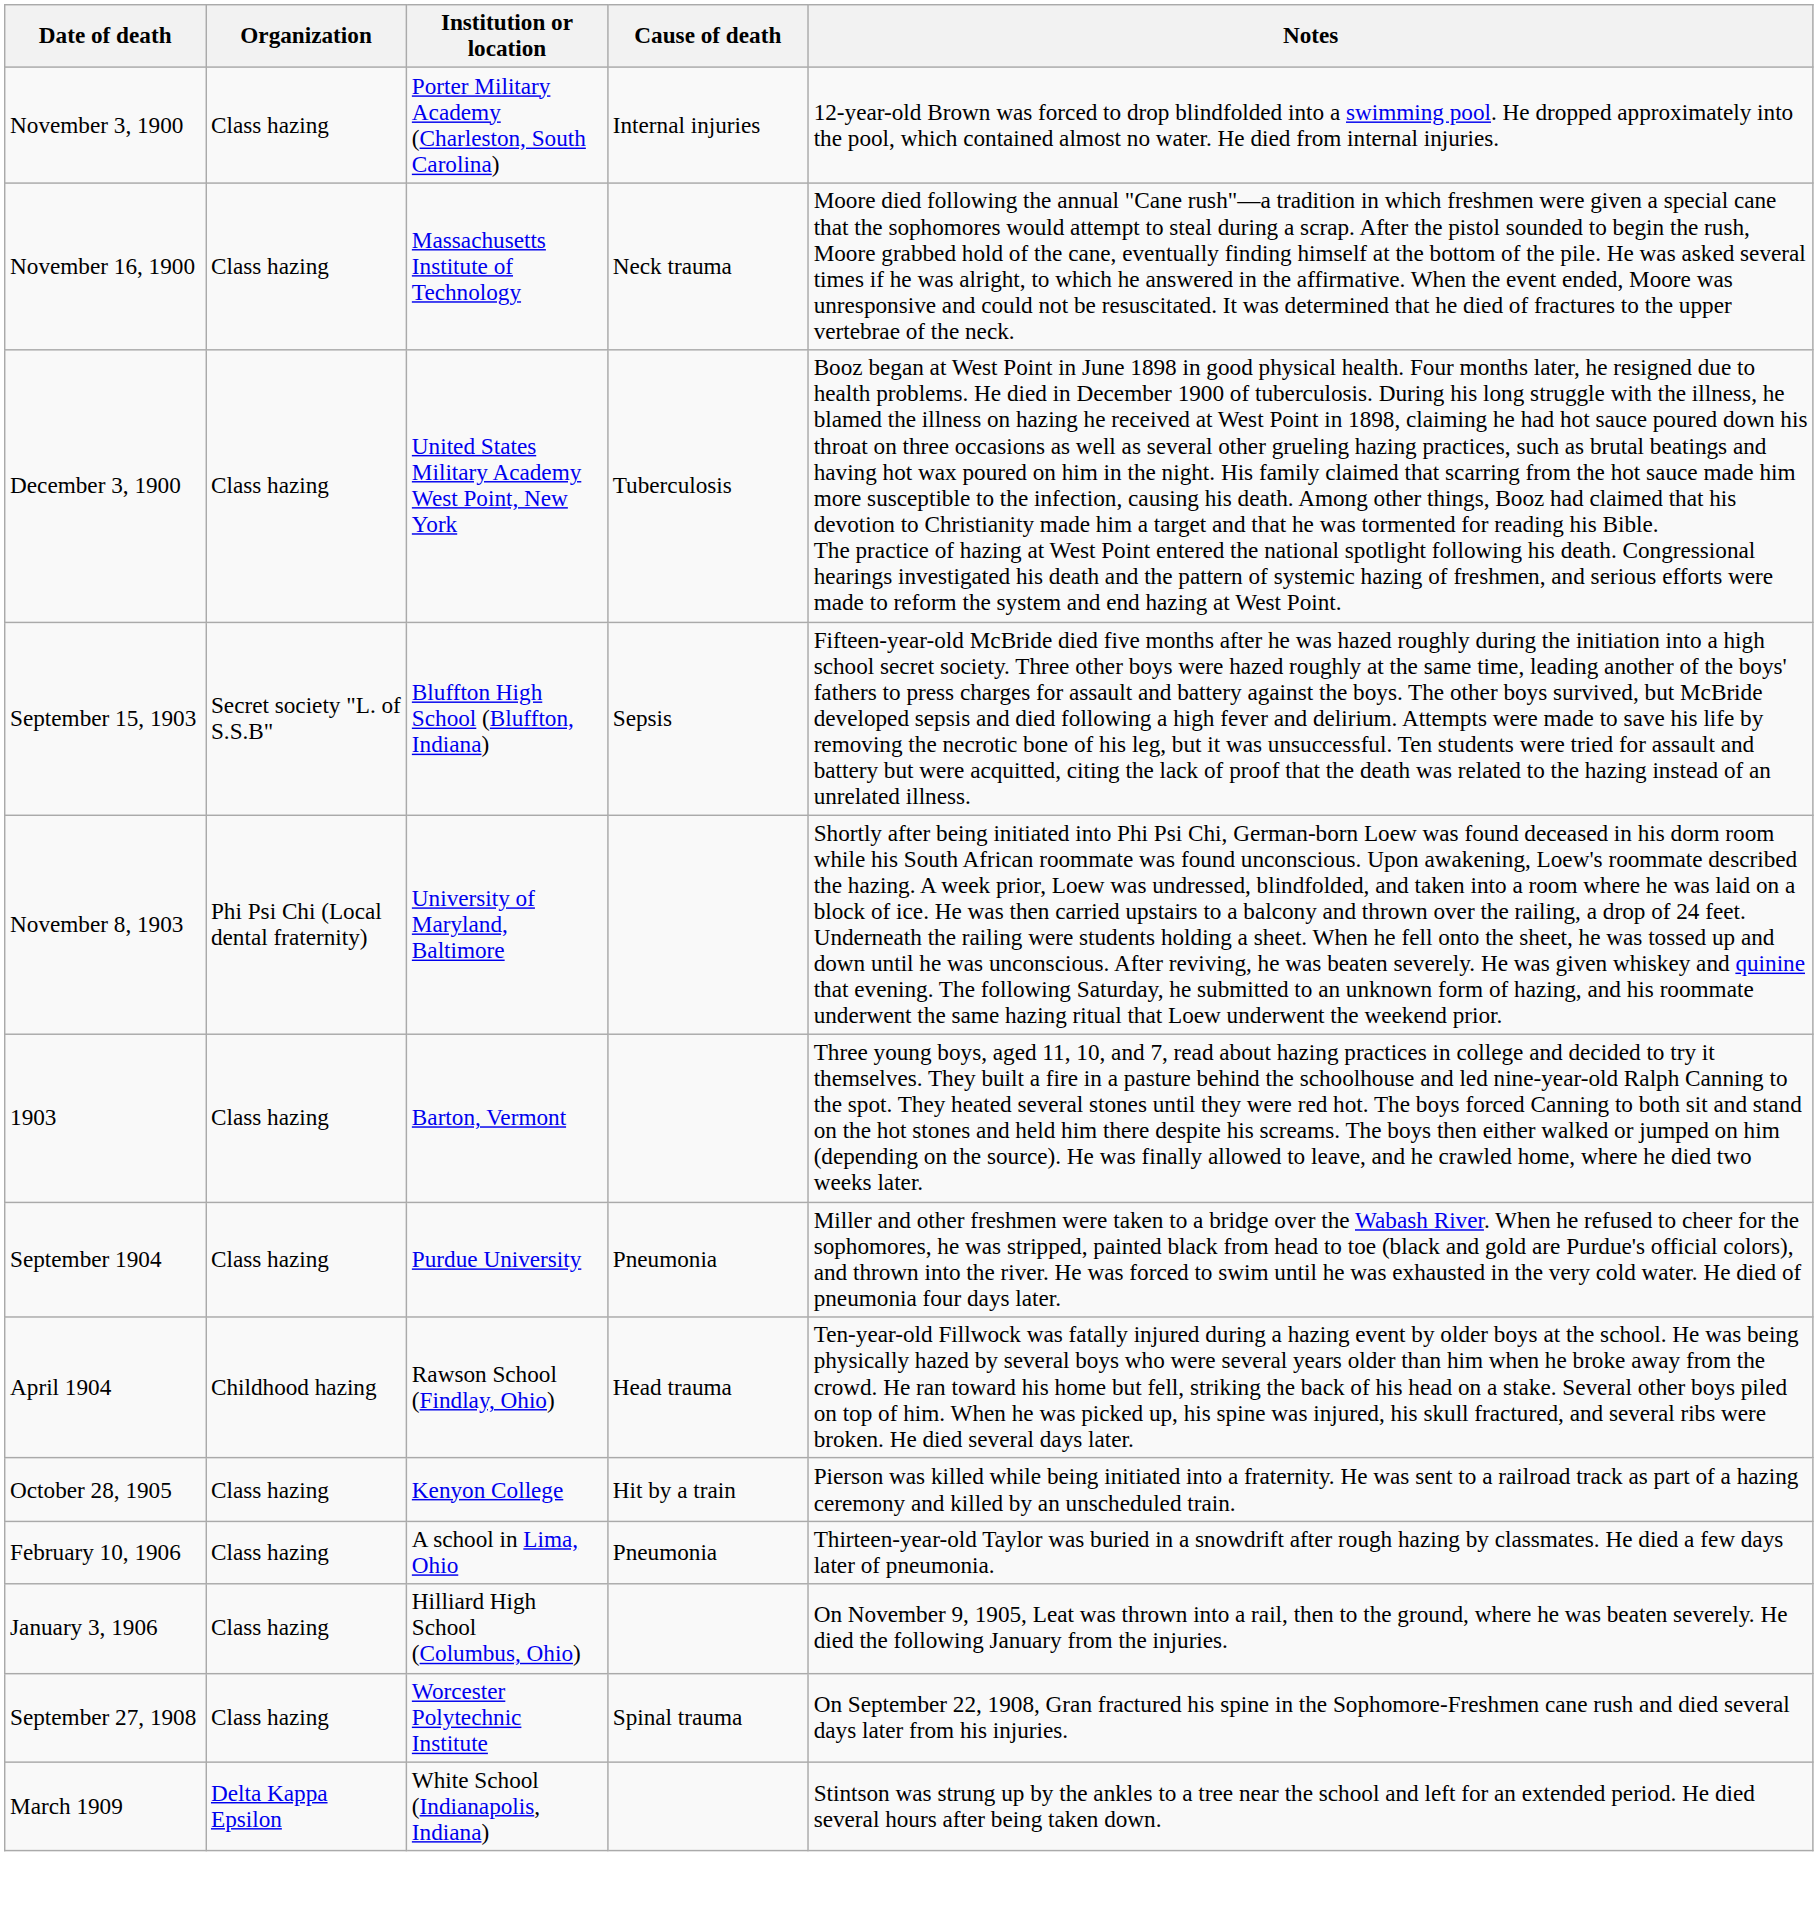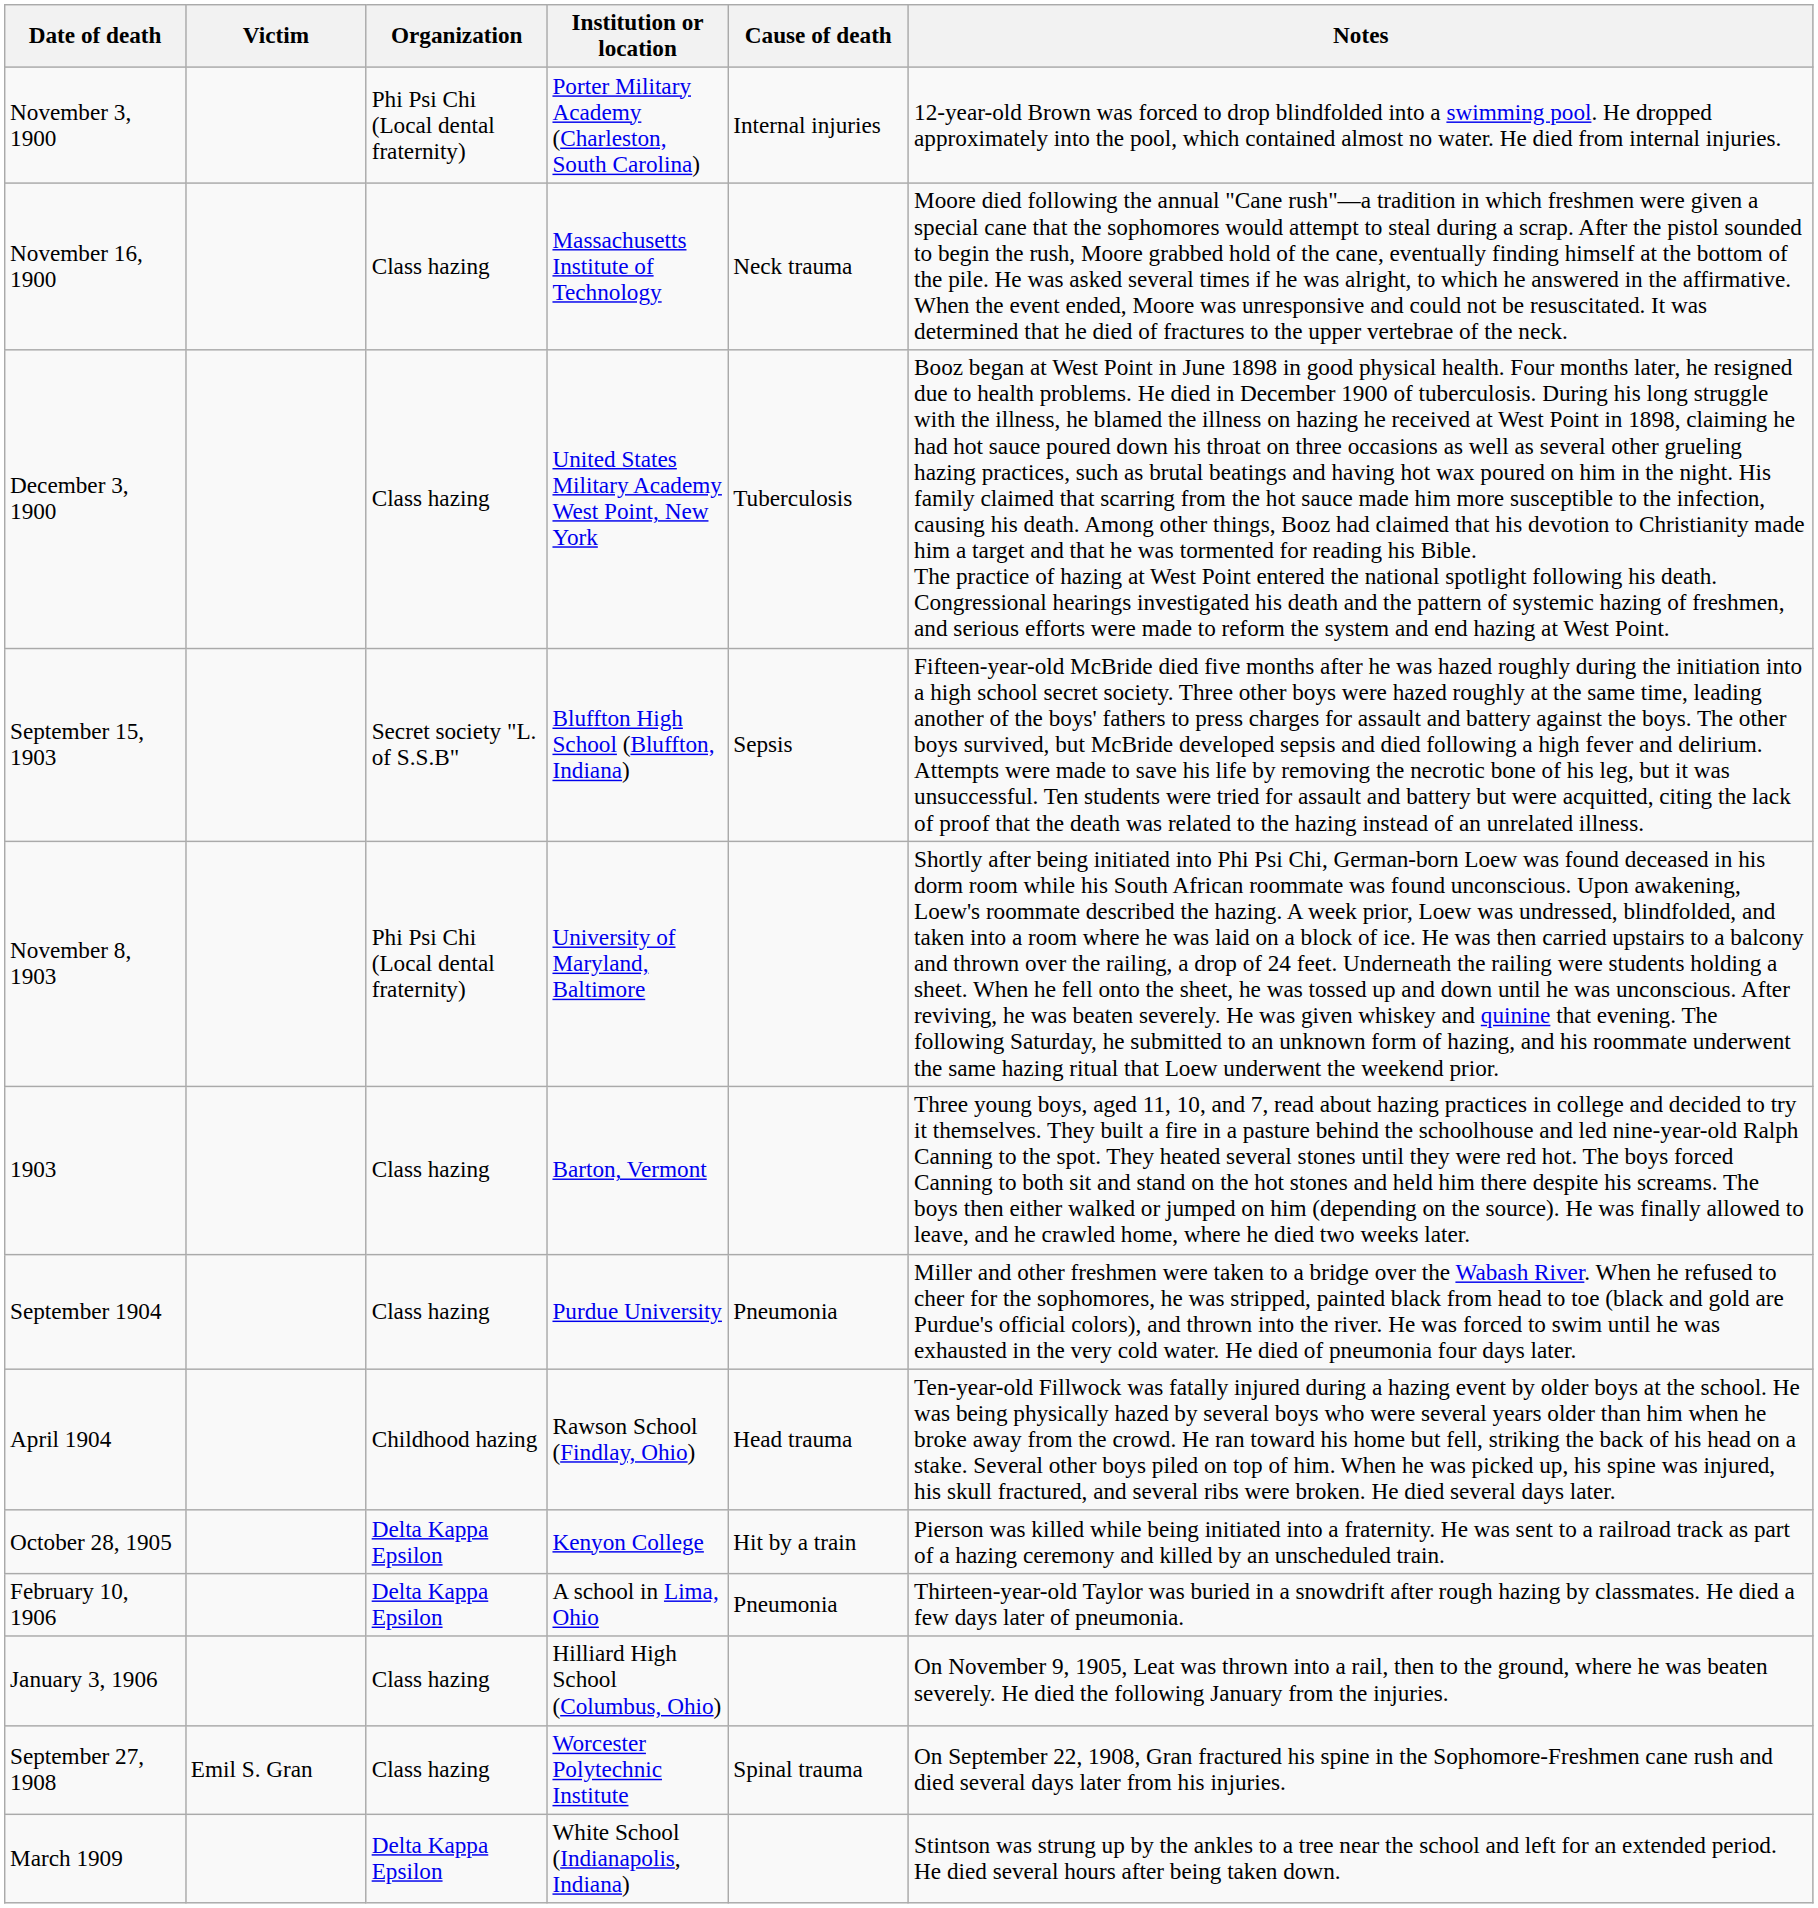+ column: Victim | Emil S. Gran
November 3, 1900 | Organization: Class hazing -> Phi Psi Chi (Local dental fraternity)
October 28, 1905 | Organization: Class hazing -> Delta Kappa Epsilon
February 10, 1906 | Organization: Class hazing -> Delta Kappa Epsilon
